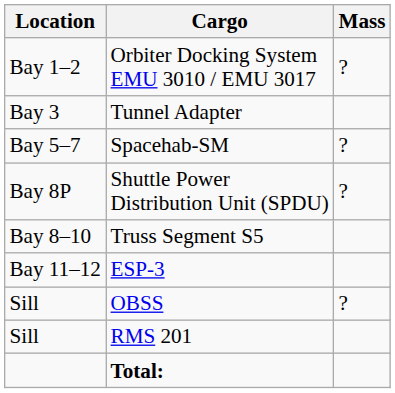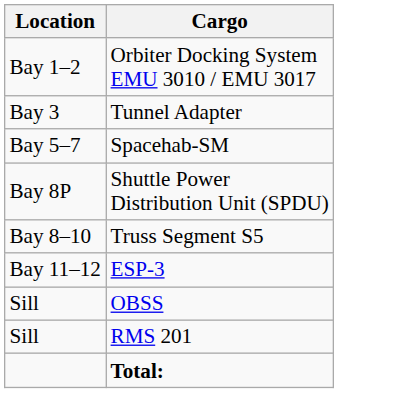- column: Mass | ? | ? | ? | ?
